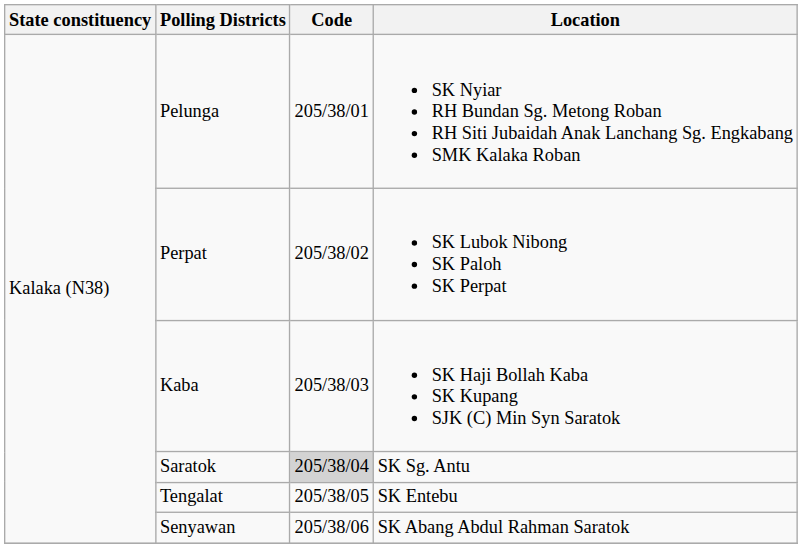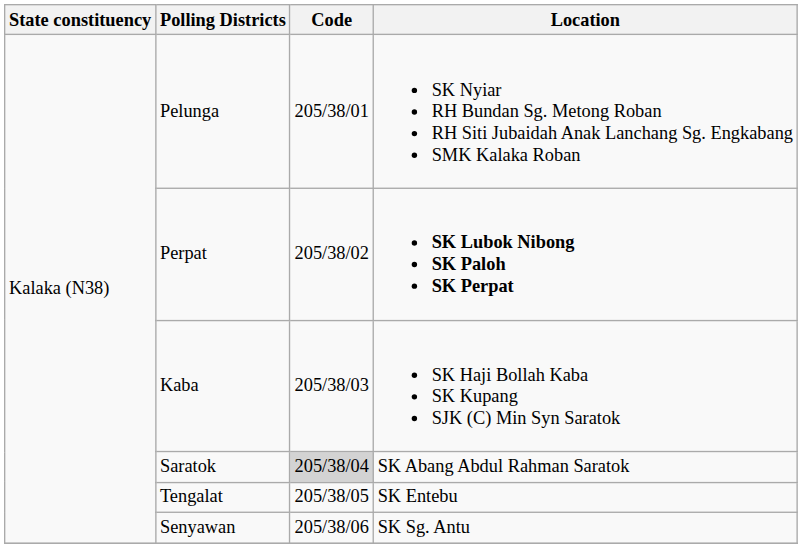Perpat | Location: normal -> bold
Saratok | Location: SK Sg. Antu -> SK Abang Abdul Rahman Saratok
Senyawan | Location: SK Abang Abdul Rahman Saratok -> SK Sg. Antu
